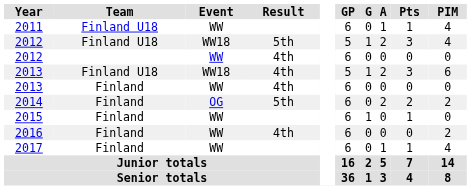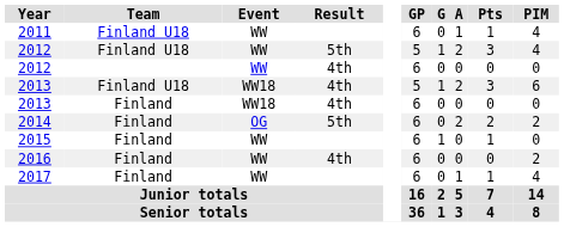2012 / Finland U18 | Event: WW18 -> WW
2013 / Finland | Event: WW -> WW18
